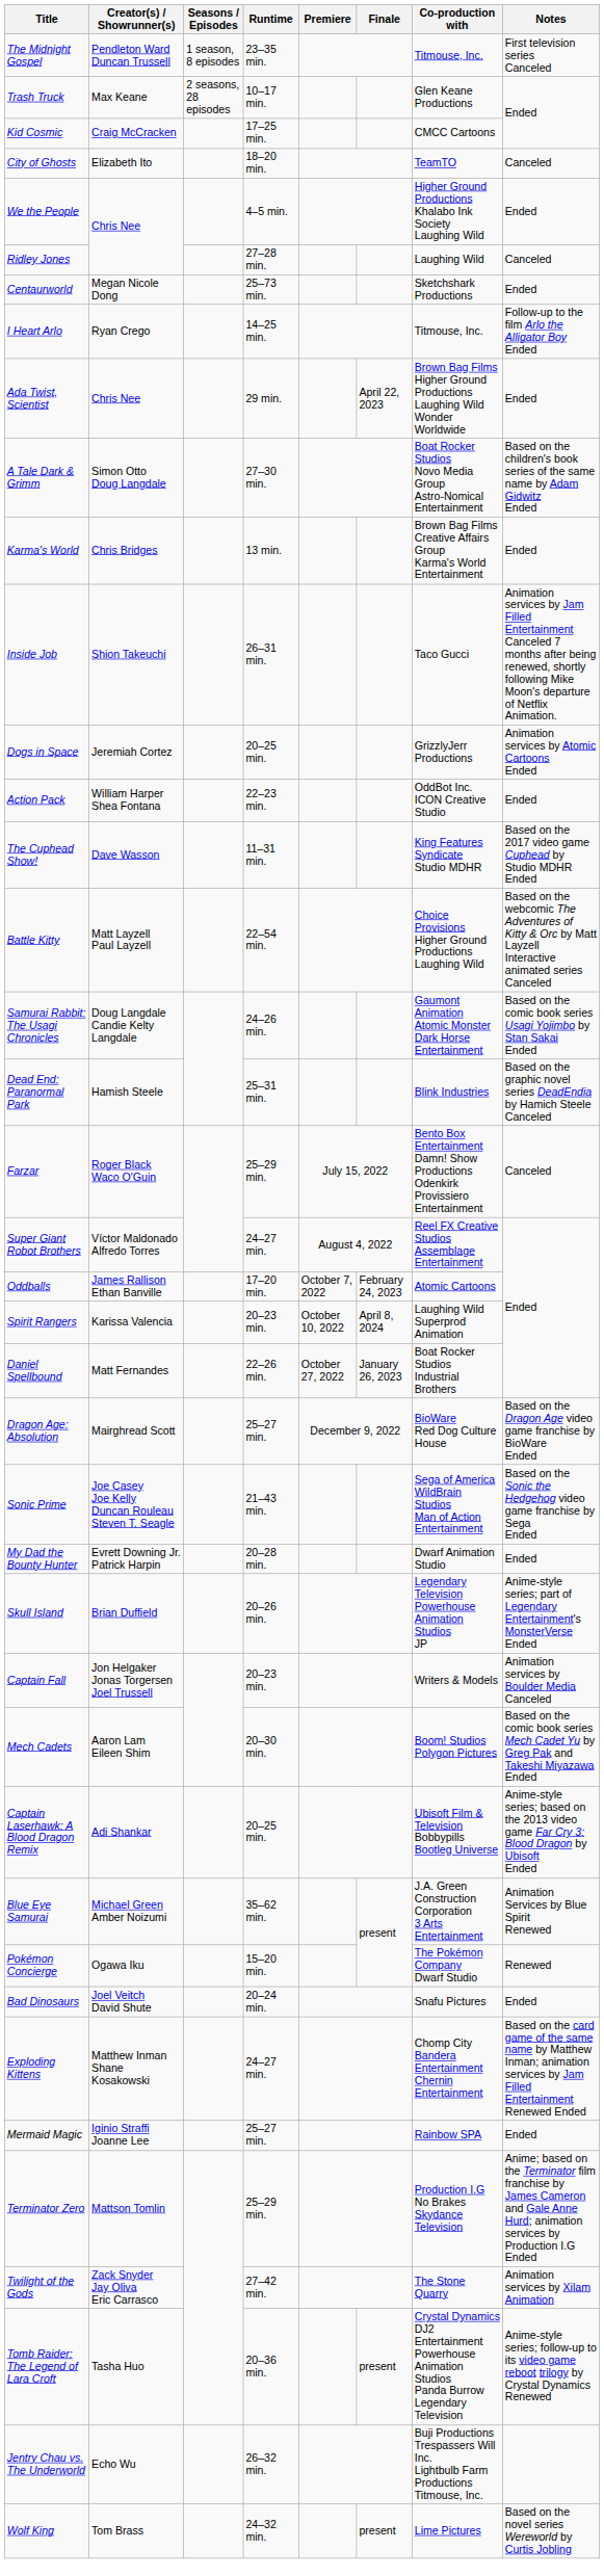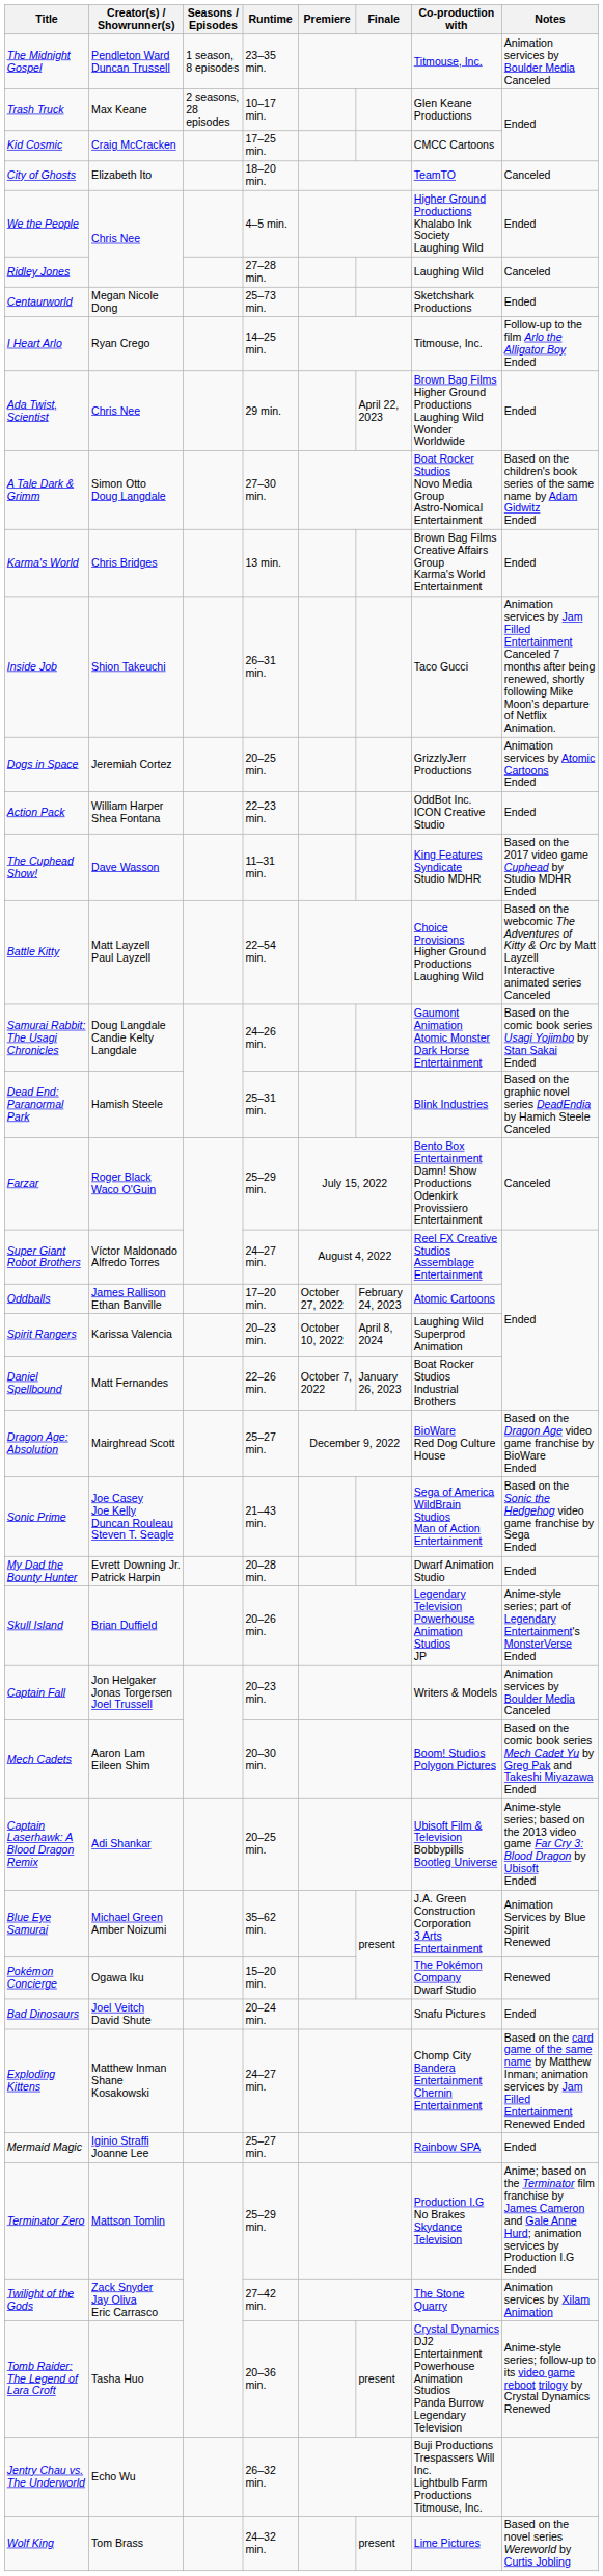The Midnight Gospel | Notes: First television series Canceled -> Animation services by Boulder Media Canceled
Oddballs | Premiere: October 7, 2022 -> October 27, 2022
Daniel Spellbound | Premiere: October 27, 2022 -> October 7, 2022
